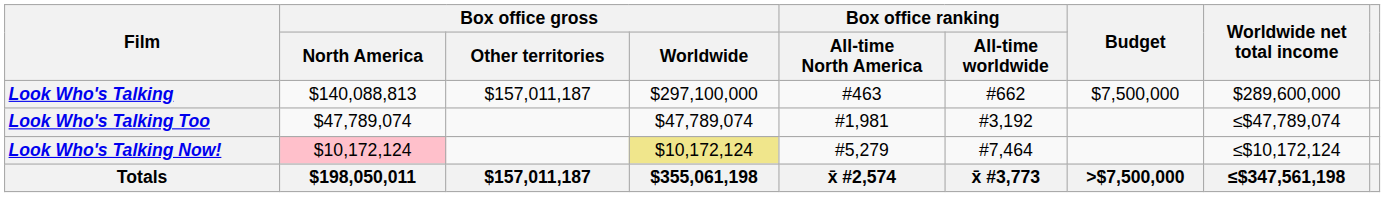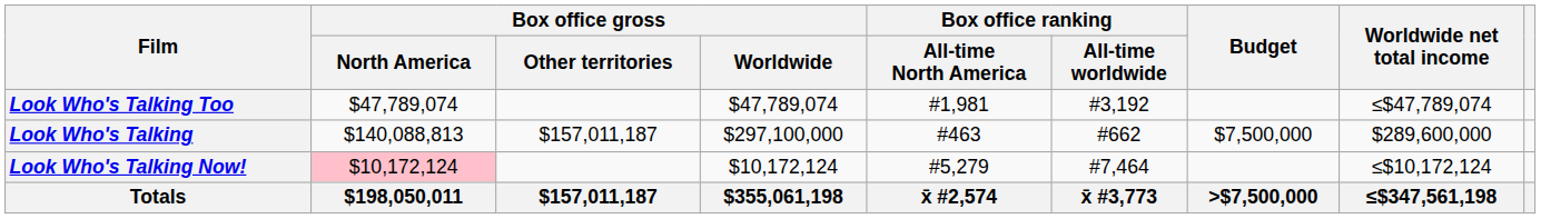rows swapped: Look Who's Talking <-> Look Who's Talking Too
Look Who's Talking Now! | Box office gross / Worldwide: khaki background -> no background
